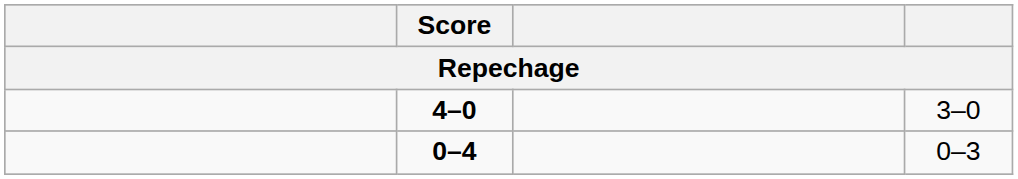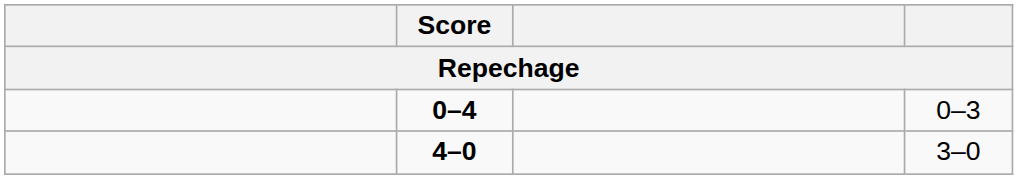rows swapped: 0–4 <-> 4–0
